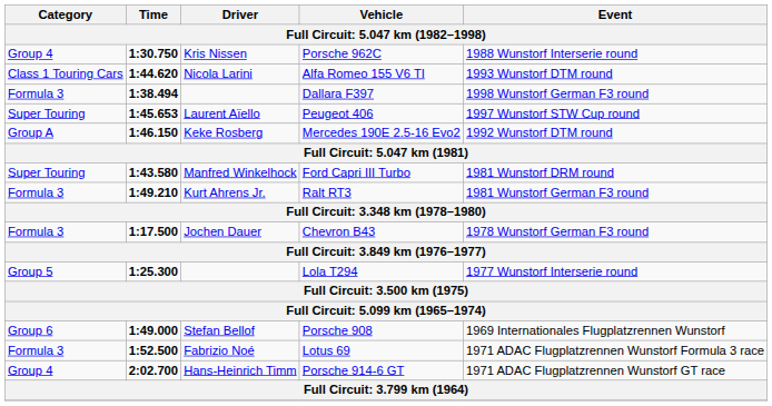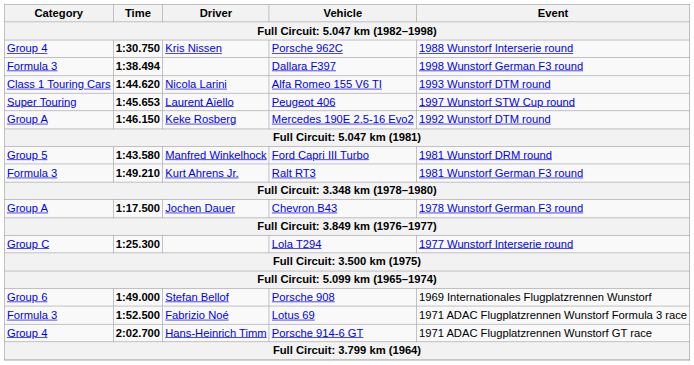rows swapped: Dallara F397 <-> Alfa Romeo 155 V6 TI
Ford Capri III Turbo | Category: Super Touring -> Group 5
Chevron B43 | Category: Formula 3 -> Group A
Lola T294 | Category: Group 5 -> Group C
